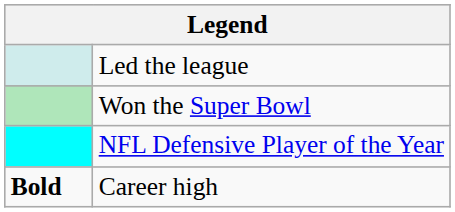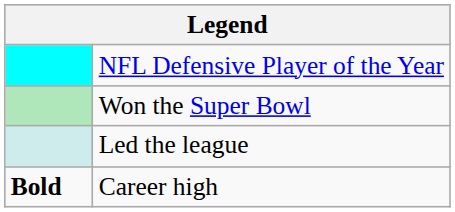rows swapped: NFL Defensive Player of the Year <-> Led the league
